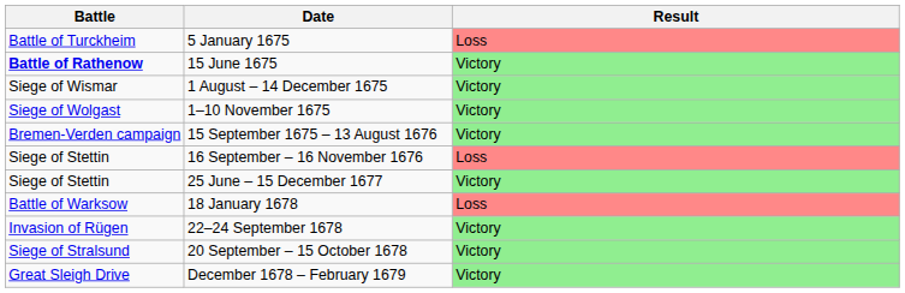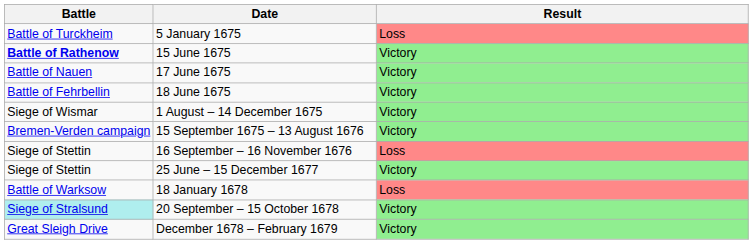+ row: Battle of Nauen | 17 June 1675 | Victory
+ row: Battle of Fehrbellin | 18 June 1675 | Victory
- row: Siege of Wolgast | 1–10 November 1675 | Victory
- row: Invasion of Rügen | 22–24 September 1678 | Victory
20 September – 15 October 1678 | Battle: no background -> paleturquoise background
